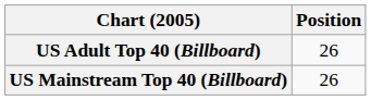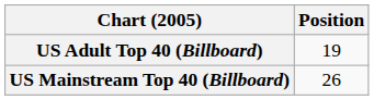US Adult Top 40 (Billboard) | Position: 26 -> 19
